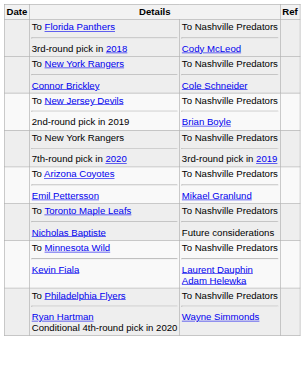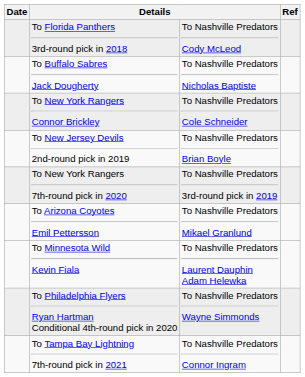+ row: To Buffalo Sabres Jack Dougherty | To Nashville Predators Nicholas Baptiste
- row: To Toronto Maple Leafs Nicholas Baptiste | To Nashville Predators Future considerations
+ row: To Tampa Bay Lightning 7th-round pick in 2021 | To Nashville Predators Connor Ingram
